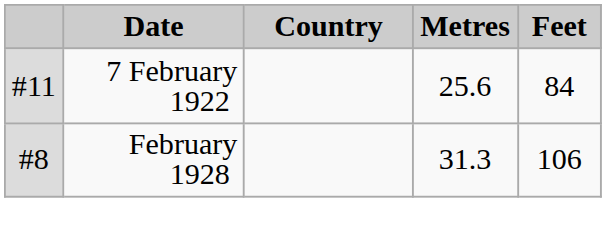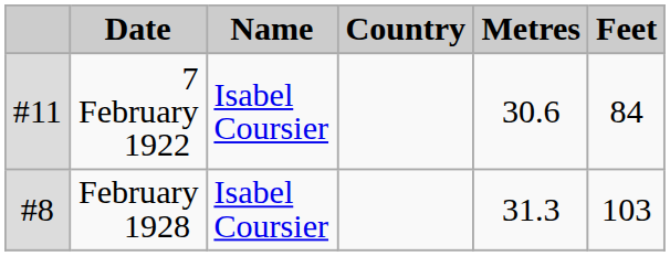+ column: Name | Isabel Coursier | Isabel Coursier
7 February 1922 | Metres: 25.6 -> 30.6
February 1928 | Feet: 106 -> 103
